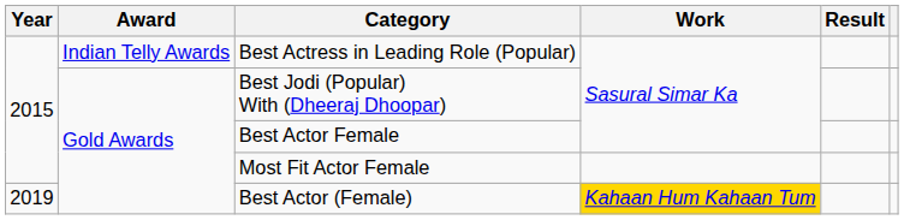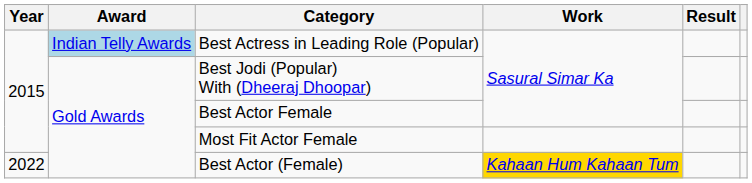Best Actress in Leading Role (Popular) | Award: no background -> lightblue background
Best Actor (Female) | Year: 2019 -> 2022
